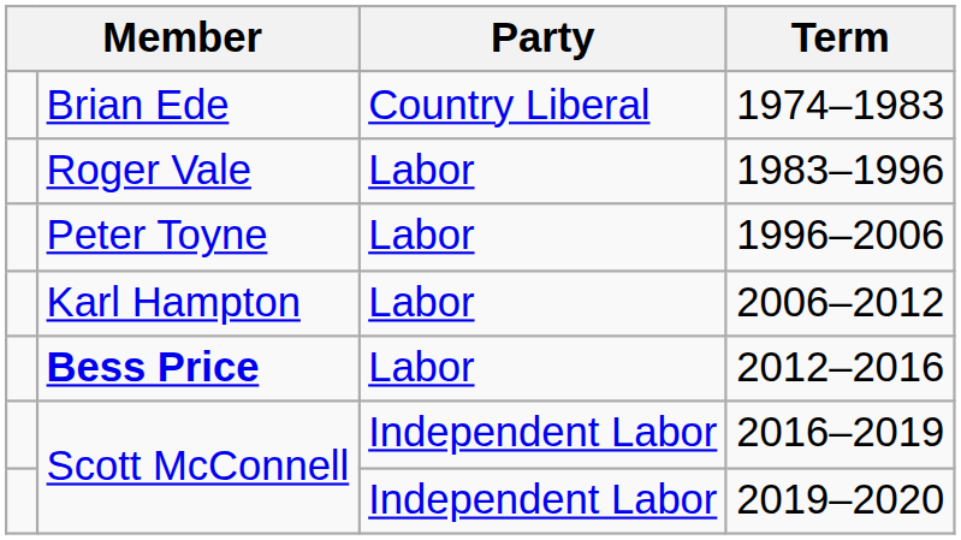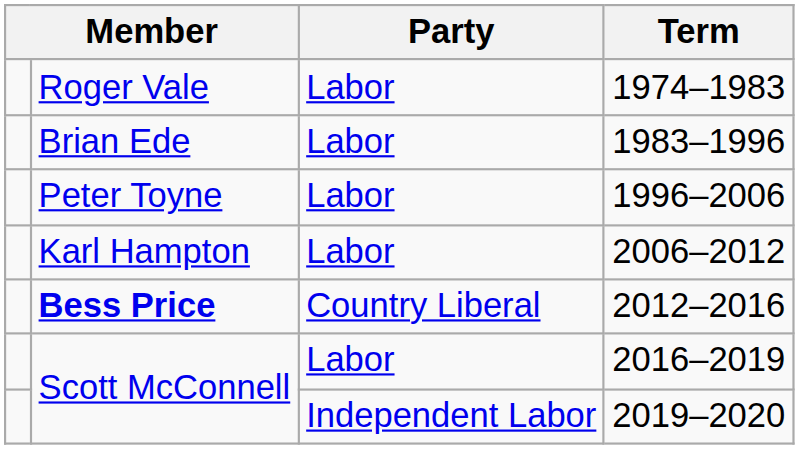1974–1983 | column 2: Brian Ede -> Roger Vale
1974–1983 | Party: Country Liberal -> Labor
1983–1996 | column 2: Roger Vale -> Brian Ede
2012–2016 | Party: Labor -> Country Liberal
2016–2019 | Party: Independent Labor -> Labor
